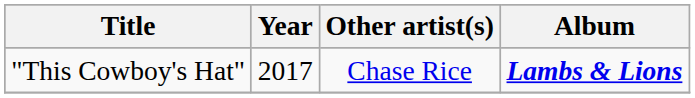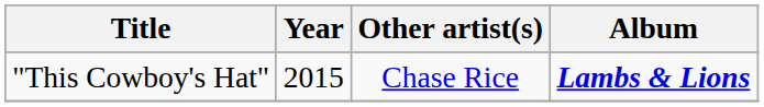"This Cowboy's Hat" | Year: 2017 -> 2015
